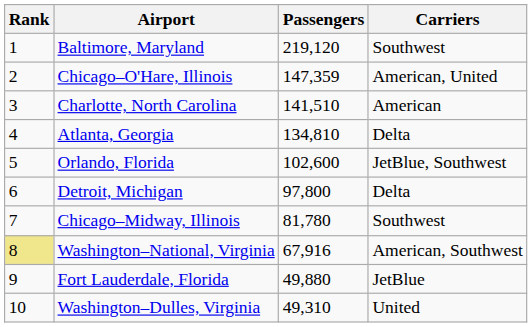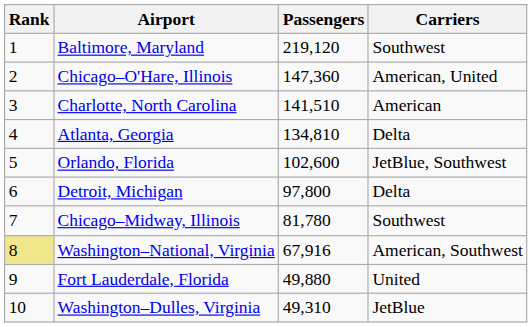Chicago–O'Hare, Illinois | Passengers: 147,359 -> 147,360
Fort Lauderdale, Florida | Carriers: JetBlue -> United
Washington–Dulles, Virginia | Carriers: United -> JetBlue
